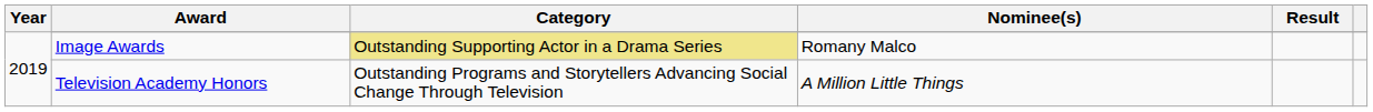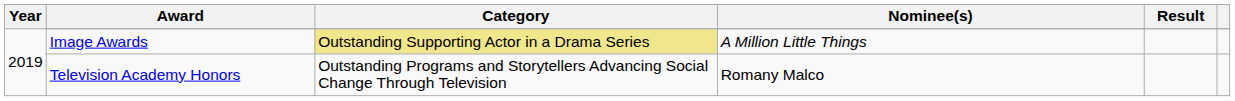Image Awards | Nominee(s): Romany Malco -> A Million Little Things
Television Academy Honors | Nominee(s): A Million Little Things -> Romany Malco
